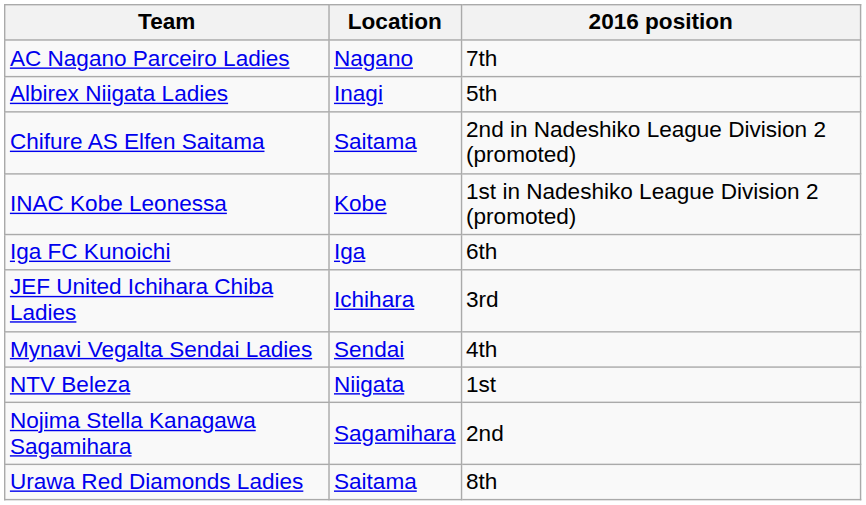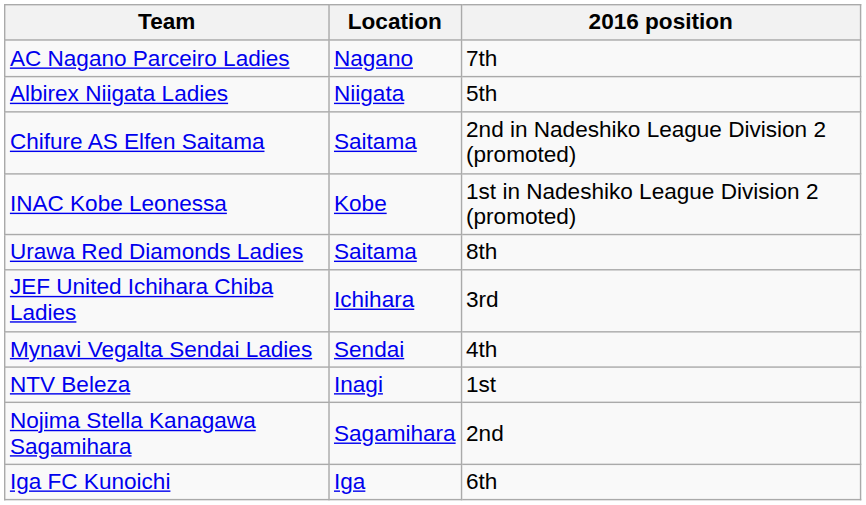Albirex Niigata Ladies | Location: Inagi -> Niigata
rows swapped: Iga FC Kunoichi <-> Urawa Red Diamonds Ladies
NTV Beleza | Location: Niigata -> Inagi
